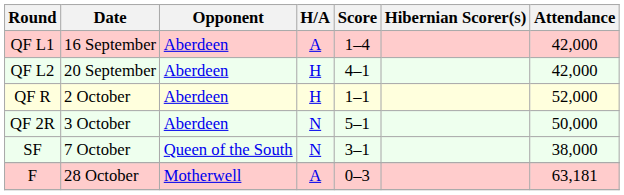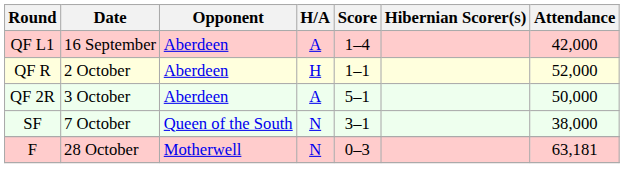- row: QF L2 | 20 September | Aberdeen | H | 4–1 | 42,000
QF 2R | H/A: N -> A
F | H/A: A -> N
